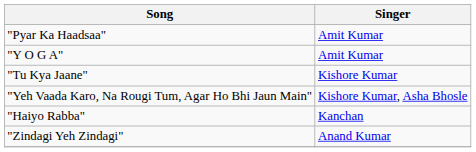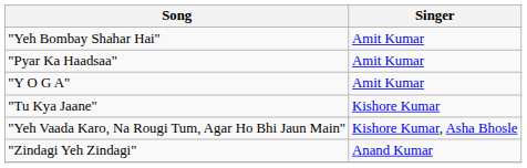+ row: "Yeh Bombay Shahar Hai" | Amit Kumar
- row: "Haiyo Rabba" | Kanchan
